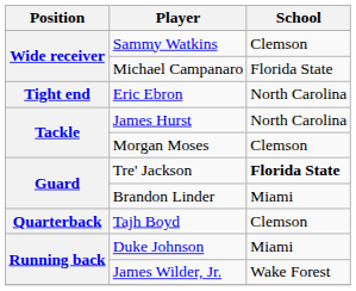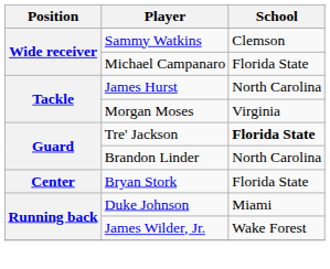- row: Tight end | Eric Ebron | North Carolina
Morgan Moses | School: Clemson -> Virginia
Brandon Linder | School: Miami -> North Carolina
+ row: Center | Bryan Stork | Florida State
- row: Quarterback | Tajh Boyd | Clemson
